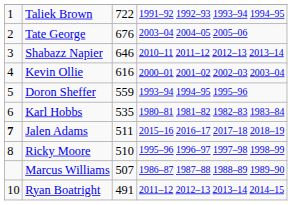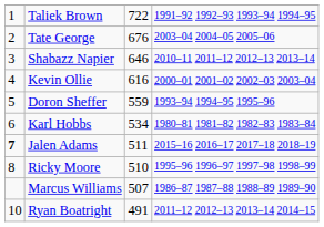Karl Hobbs | column 3: 535 -> 534
